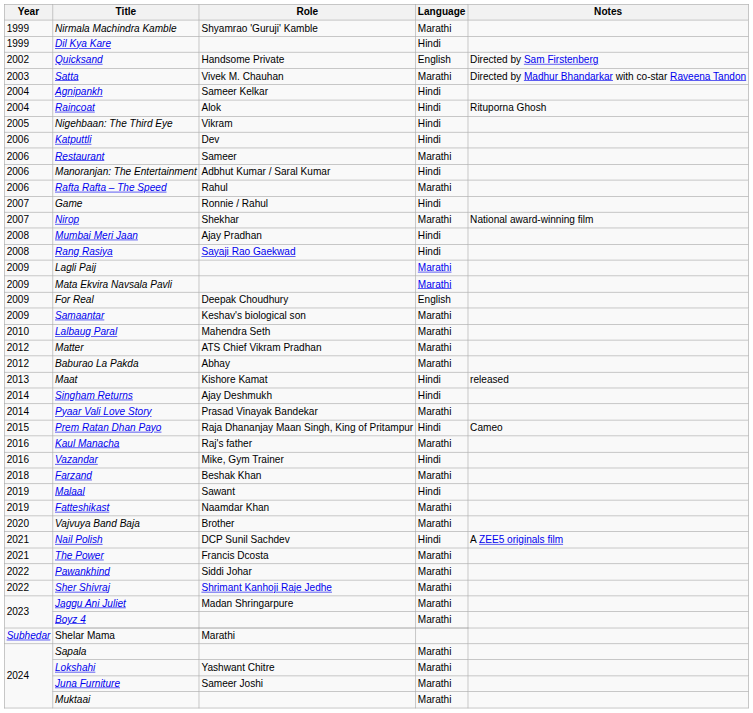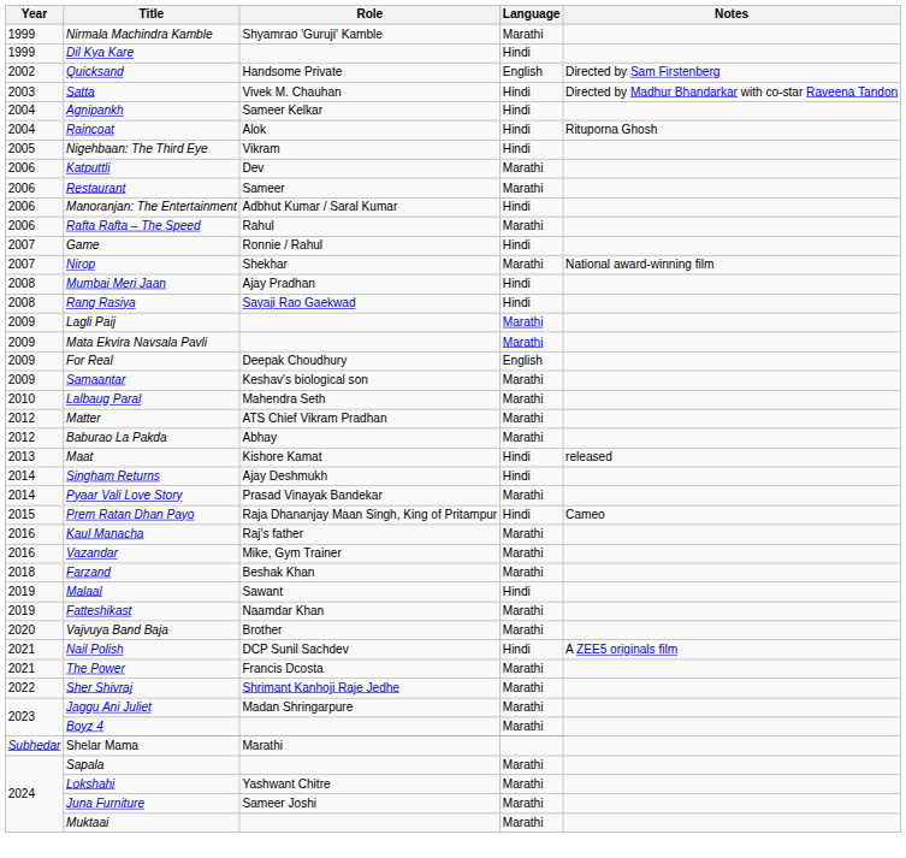Satta | Language: Marathi -> Hindi
Katputtli | Language: Hindi -> Marathi
Vazandar | Language: Hindi -> Marathi
- row: 2022 | Pawankhind | Siddi Johar | Marathi
